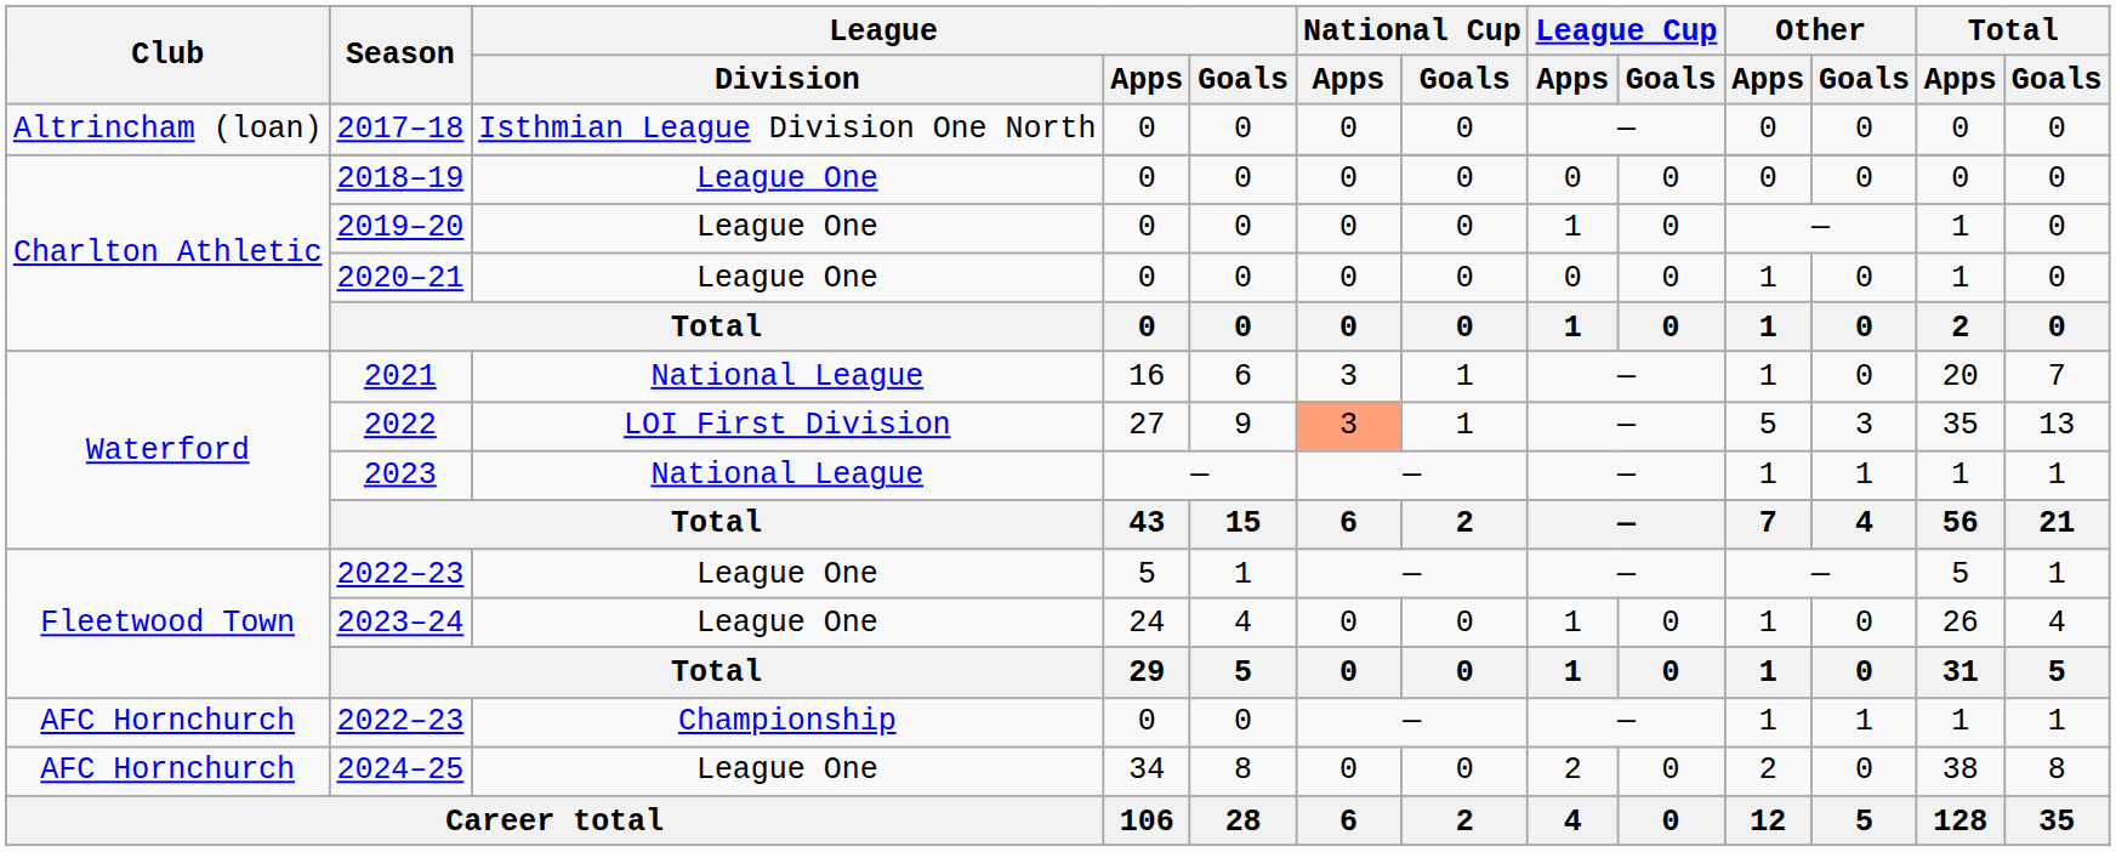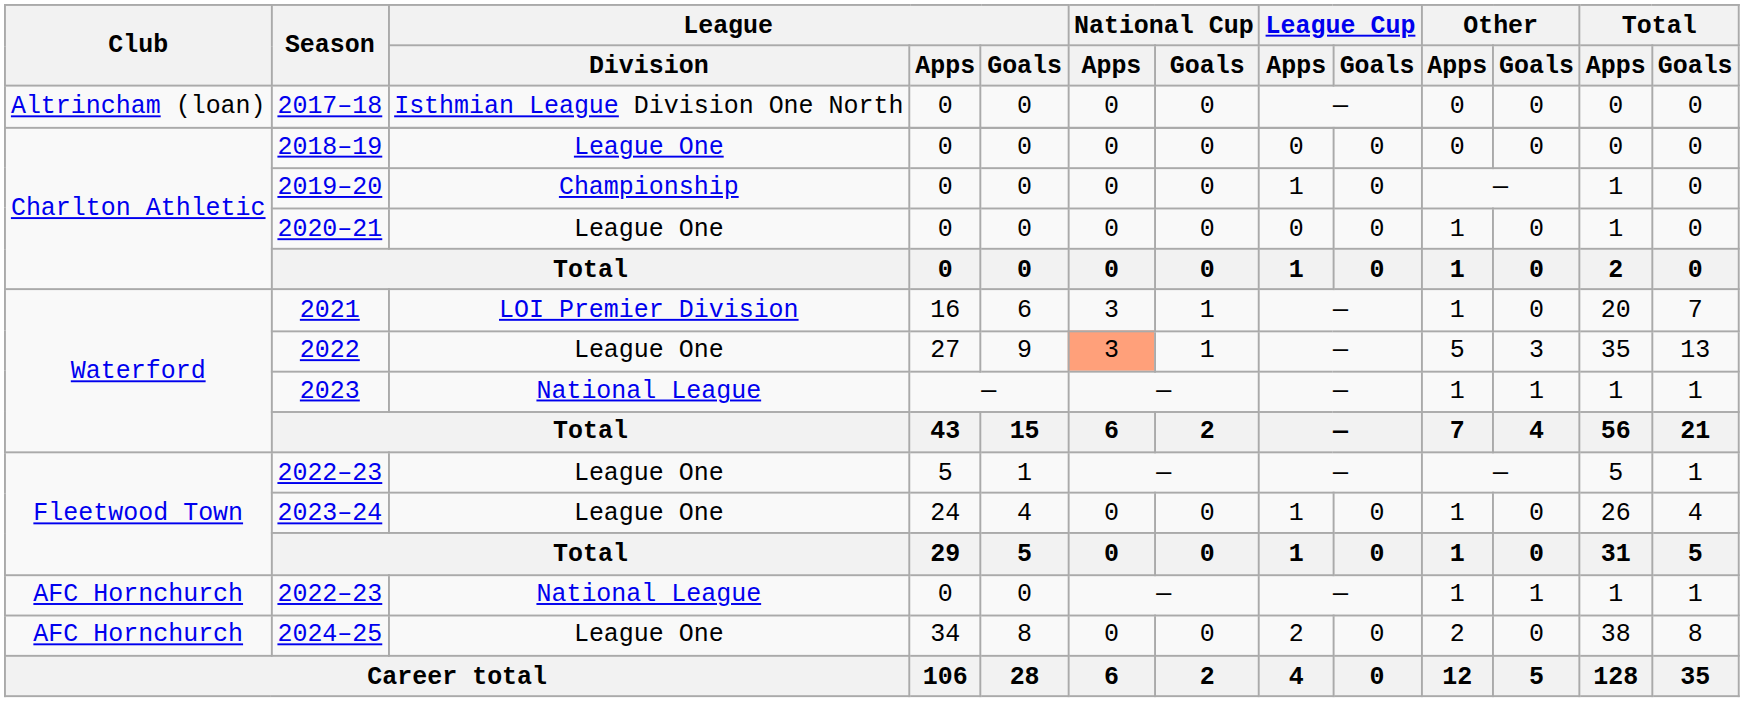2019–20 | League / Division: League One -> Championship
2021 | League / Division: National League -> LOI Premier Division
2022 | League / Division: LOI First Division -> League One
2022–23 / 0 | League / Division: Championship -> National League
